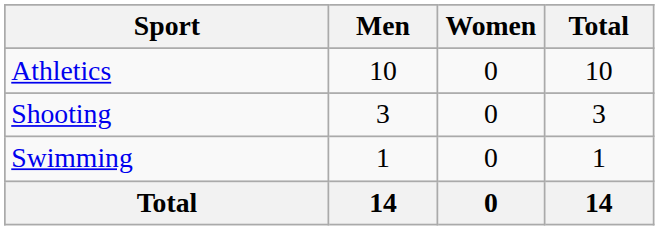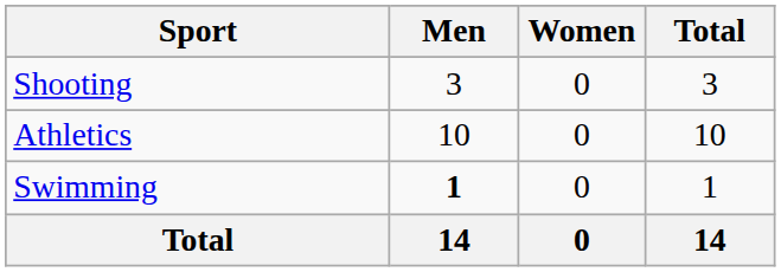rows swapped: Athletics <-> Shooting
Swimming | Men: normal -> bold
